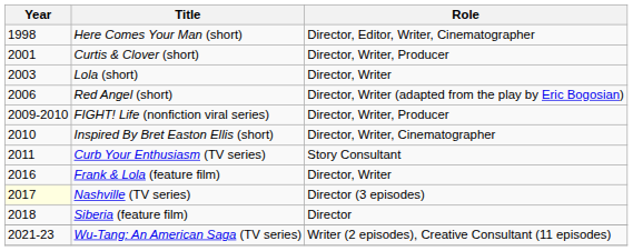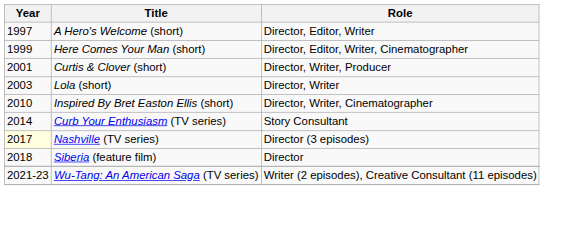+ row: 1997 | A Hero's Welcome (short) | Director, Editor, Writer
Here Comes Your Man (short) | Year: 1998 -> 1999
- row: 2006 | Red Angel (short) | Director, Writer (adapted from the play by Eric Bogosian)
- row: 2009-2010 | FIGHT! Life (nonfiction viral series) | Director, Writer, Producer
Curb Your Enthusiasm (TV series) | Year: 2011 -> 2014
- row: 2016 | Frank & Lola (feature film) | Director, Writer
